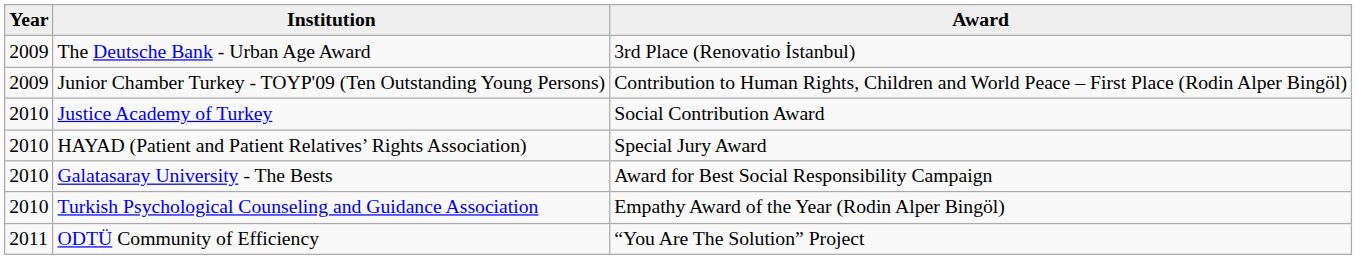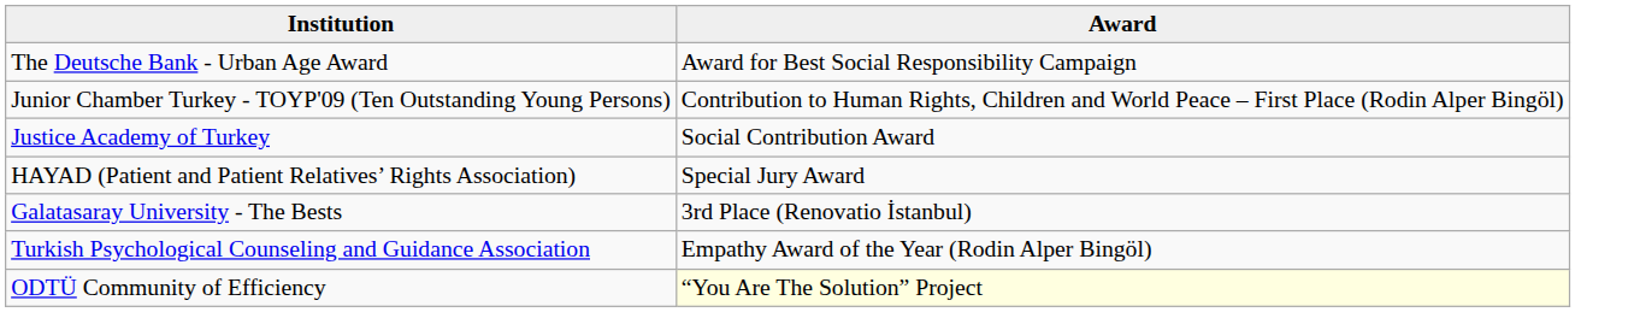- column: Year | 2009 | 2009 | 2010 | 2010 | 2010 | 2010 | 2011
The Deutsche Bank - Urban Age Award | Award: 3rd Place (Renovatio İstanbul) -> Award for Best Social Responsibility Campaign
Galatasaray University - The Bests | Award: Award for Best Social Responsibility Campaign -> 3rd Place (Renovatio İstanbul)
ODTÜ Community of Efficiency | Award: no background -> lightyellow background
